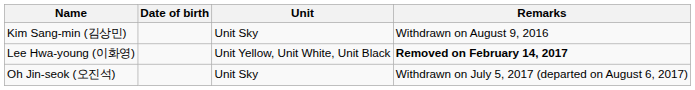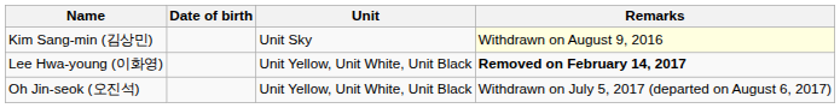Kim Sang-min (김상민) | Remarks: no background -> lightyellow background
Oh Jin-seok (오진석) | Unit: Unit Sky -> Unit Yellow, Unit White, Unit Black
